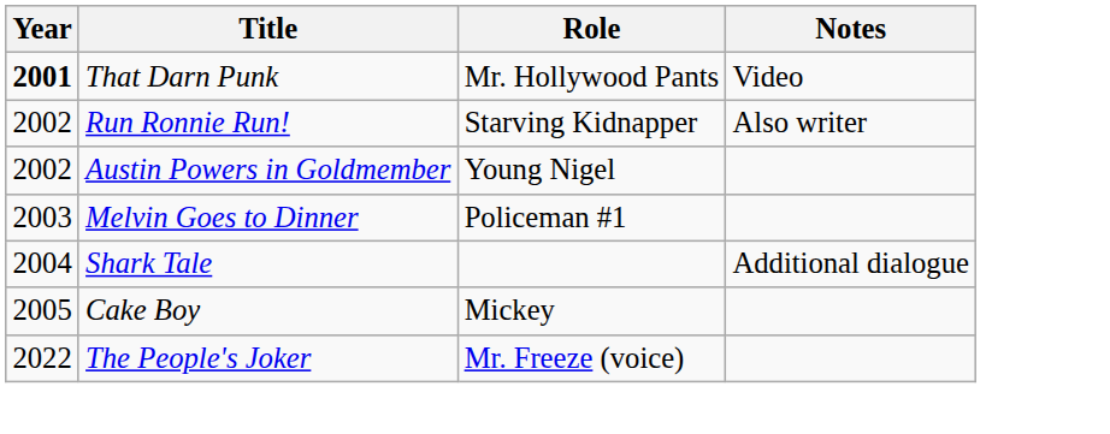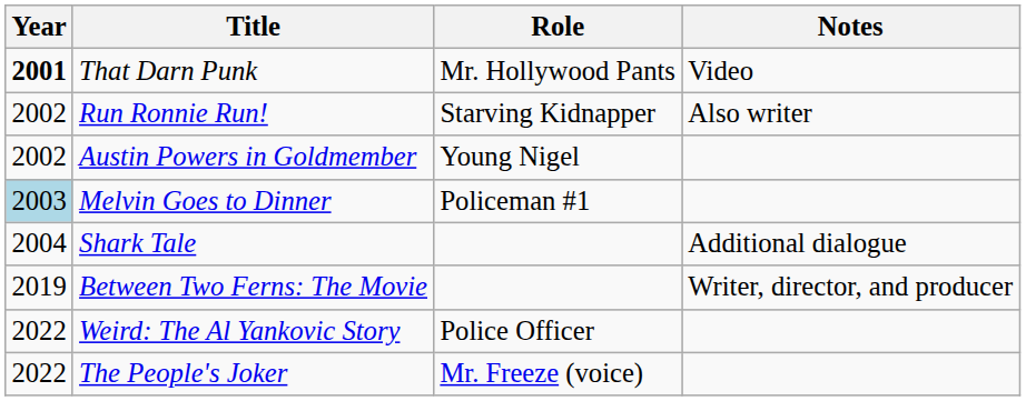Melvin Goes to Dinner | Year: no background -> lightblue background
- row: 2005 | Cake Boy | Mickey
+ row: 2019 | Between Two Ferns: The Movie | Writer, director, and producer
+ row: 2022 | Weird: The Al Yankovic Story | Police Officer
